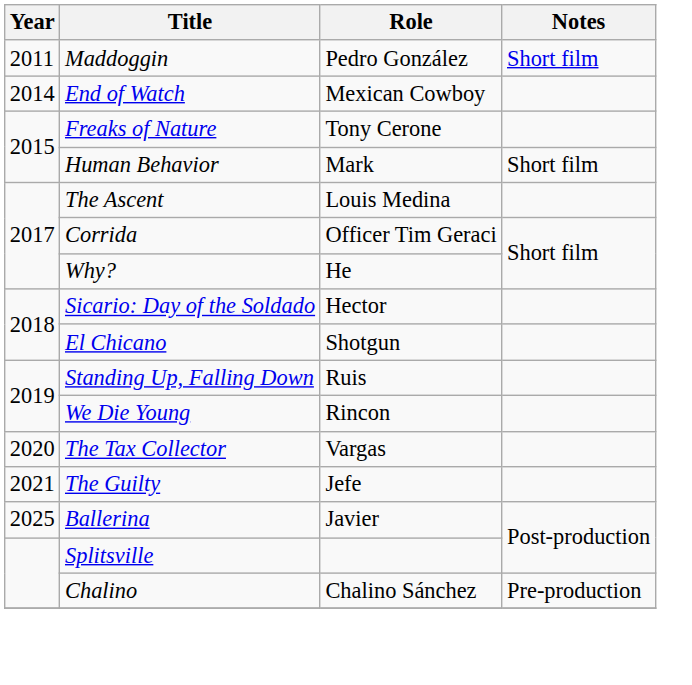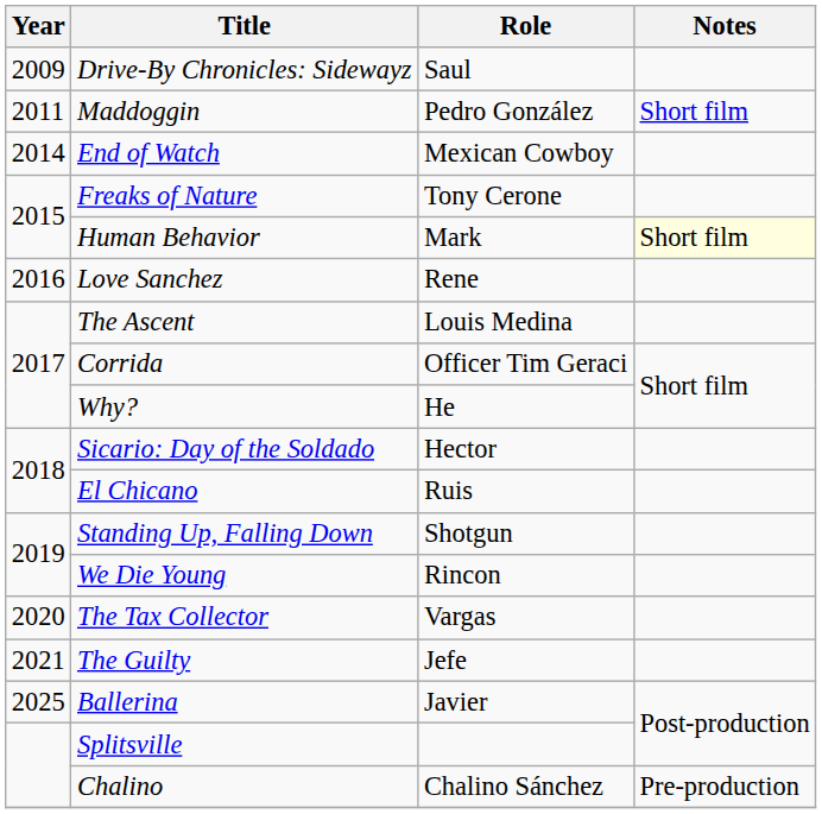+ row: 2009 | Drive-By Chronicles: Sidewayz | Saul
Human Behavior | Notes: no background -> lightyellow background
+ row: 2016 | Love Sanchez | Rene
El Chicano | Role: Shotgun -> Ruis
Standing Up, Falling Down | Role: Ruis -> Shotgun
